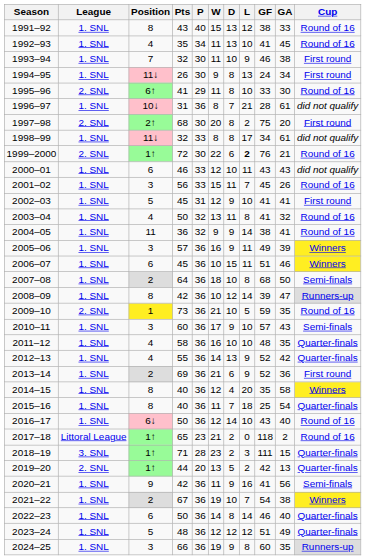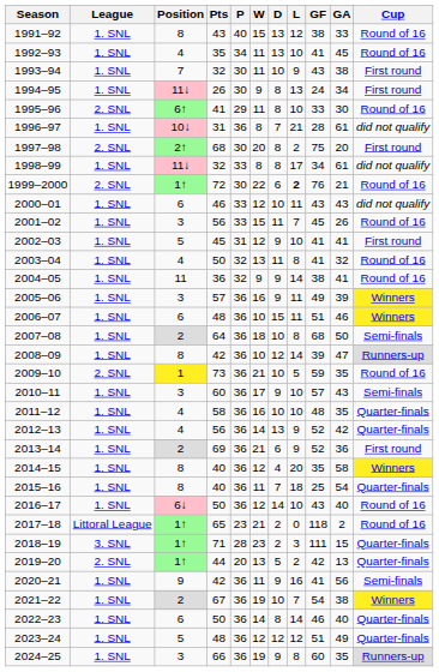1993–94 | GF: 46 -> 43
2006–07 | Pts: 45 -> 48
2012–13 | Pts: 55 -> 56
